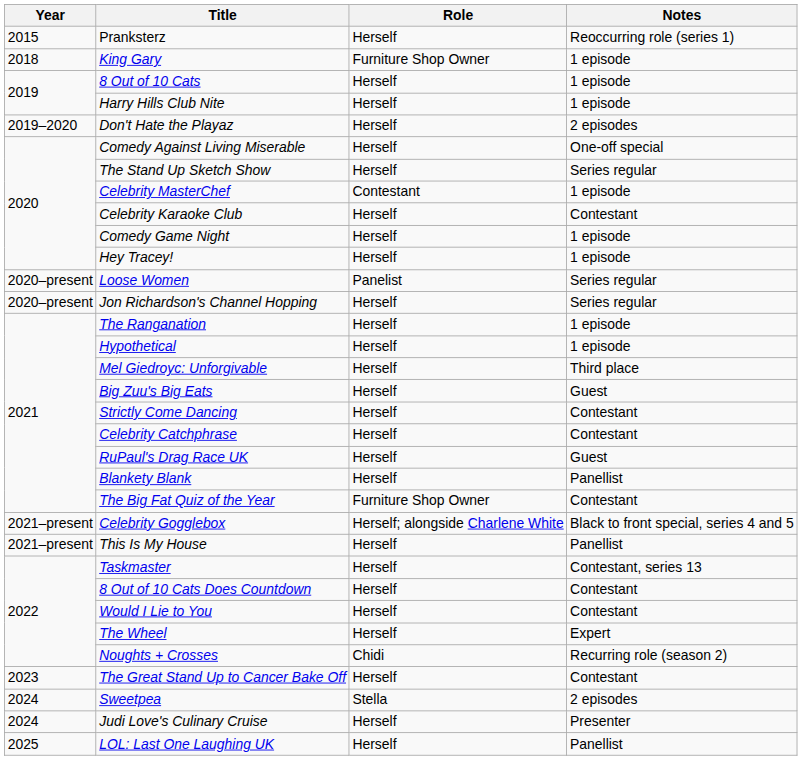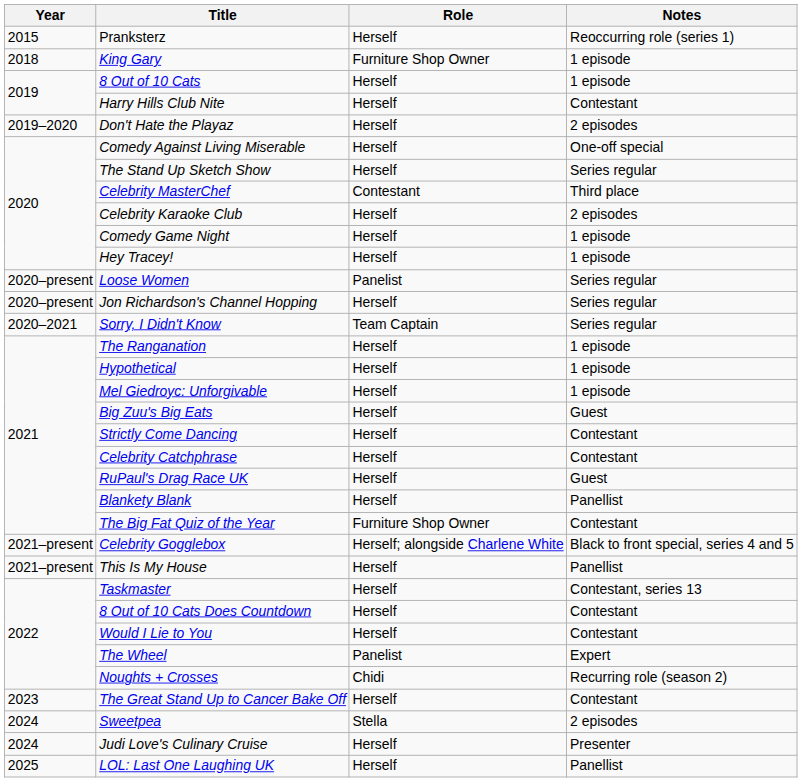Harry Hills Club Nite | Notes: 1 episode -> Contestant
Celebrity MasterChef | Notes: 1 episode -> Third place
Celebrity Karaoke Club | Notes: Contestant -> 2 episodes
+ row: 2020–2021 | Sorry, I Didn't Know | Team Captain | Series regular
Mel Giedroyc: Unforgivable | Notes: Third place -> 1 episode
The Wheel | Role: Herself -> Panelist
